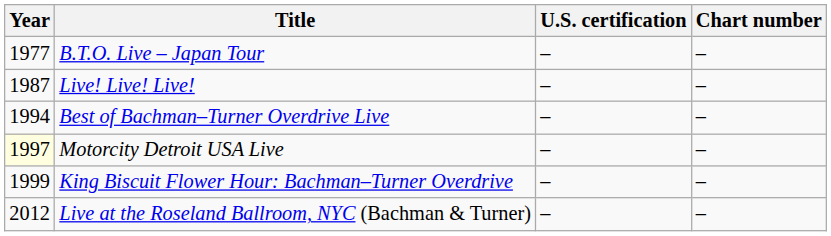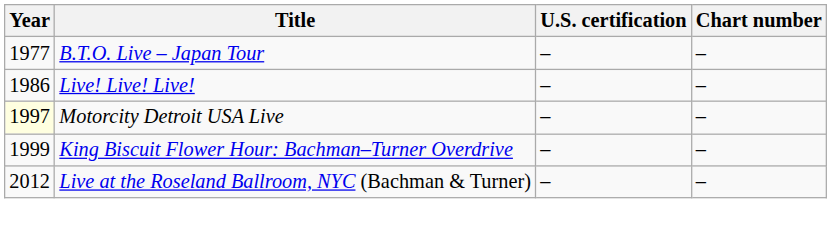Live! Live! Live! | Year: 1987 -> 1986
- row: 1994 | Best of Bachman–Turner Overdrive Live | – | –
